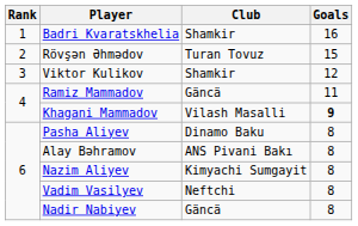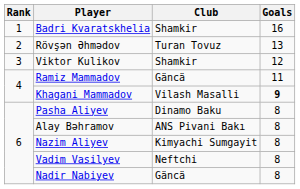Rövşən Əhmədov | Goals: 15 -> 13
